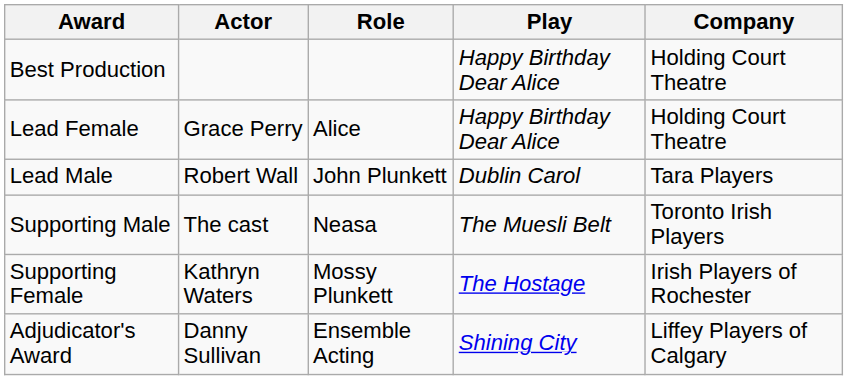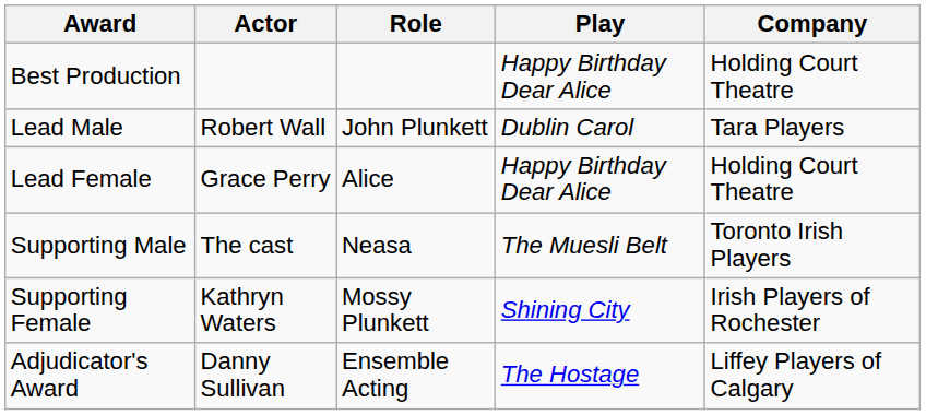rows swapped: Lead Male <-> Lead Female
Supporting Female | Play: The Hostage -> Shining City
Adjudicator's Award | Play: Shining City -> The Hostage
